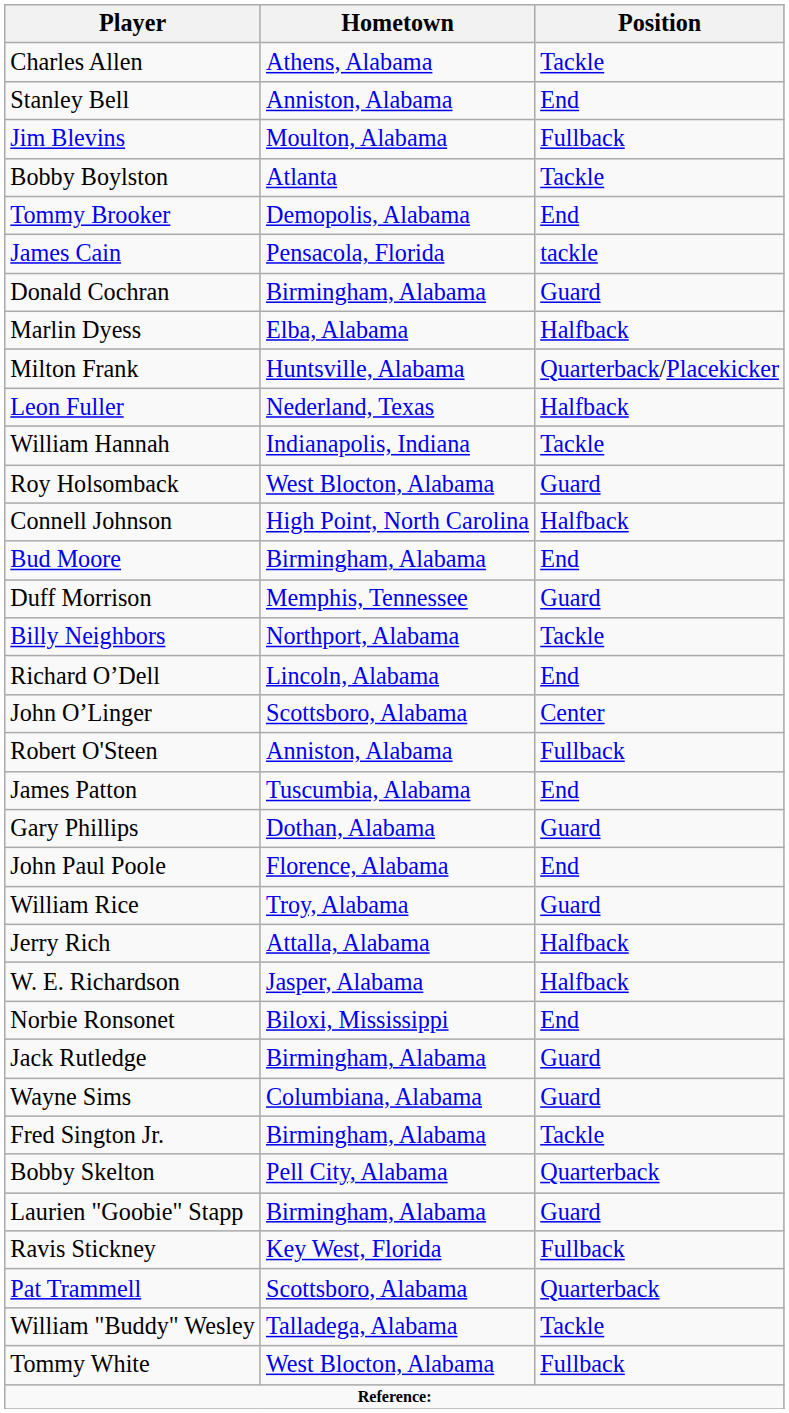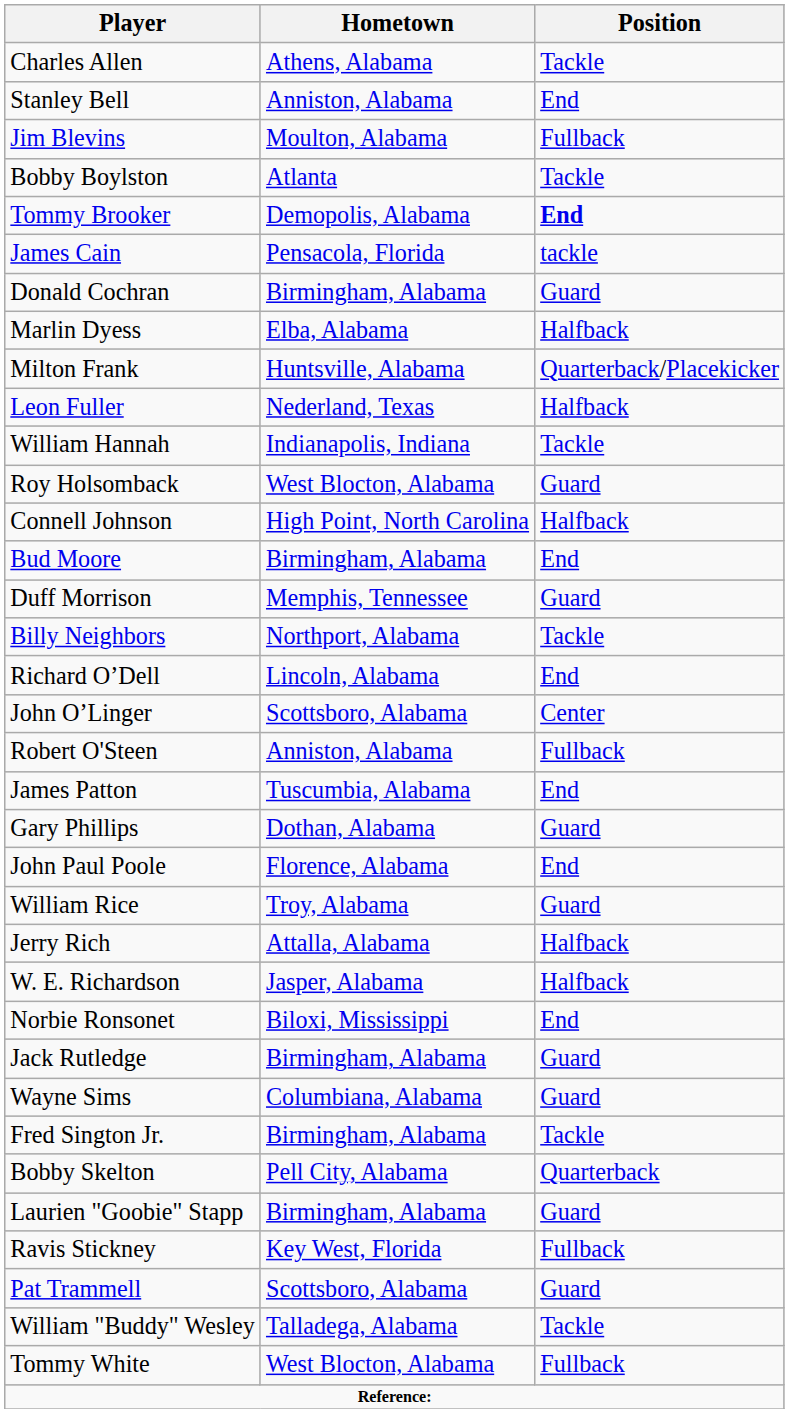Tommy Brooker | Position: normal -> bold
Pat Trammell | Position: Quarterback -> Guard
